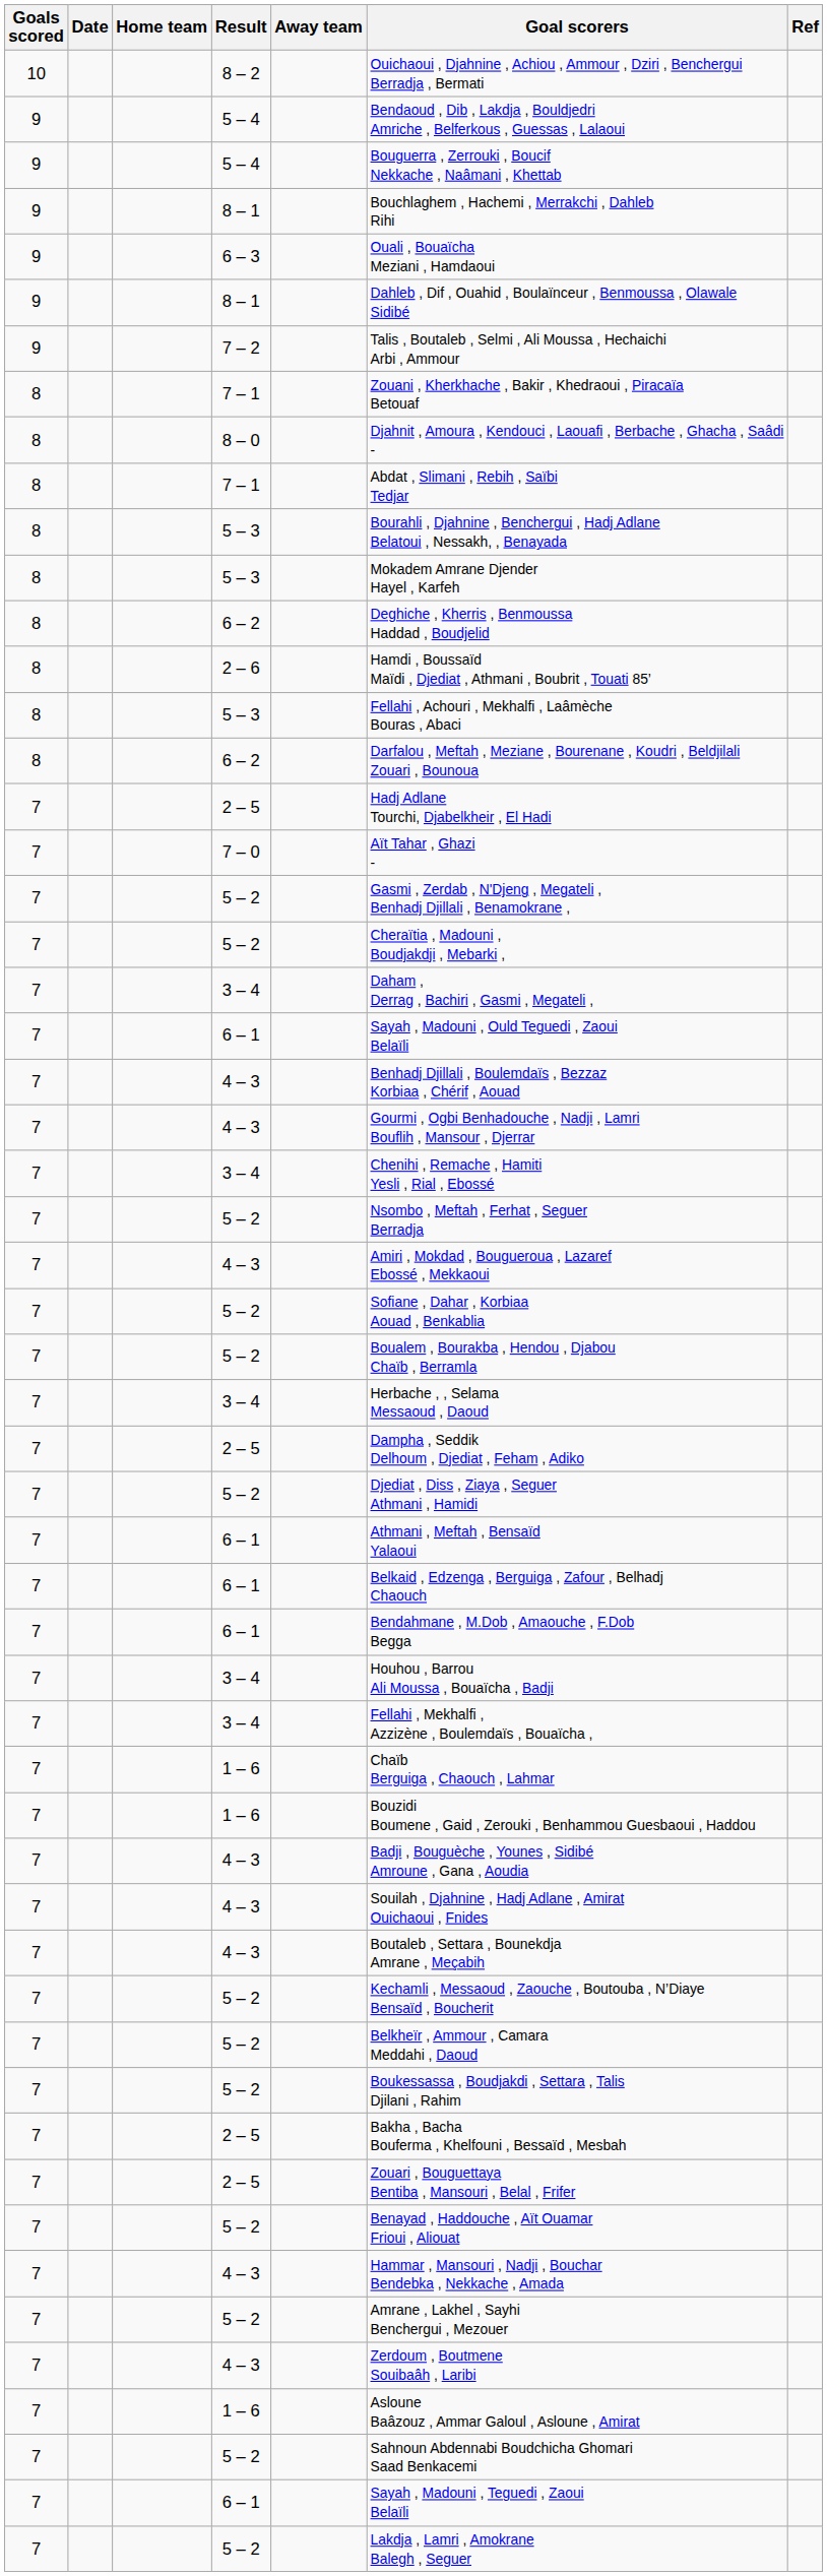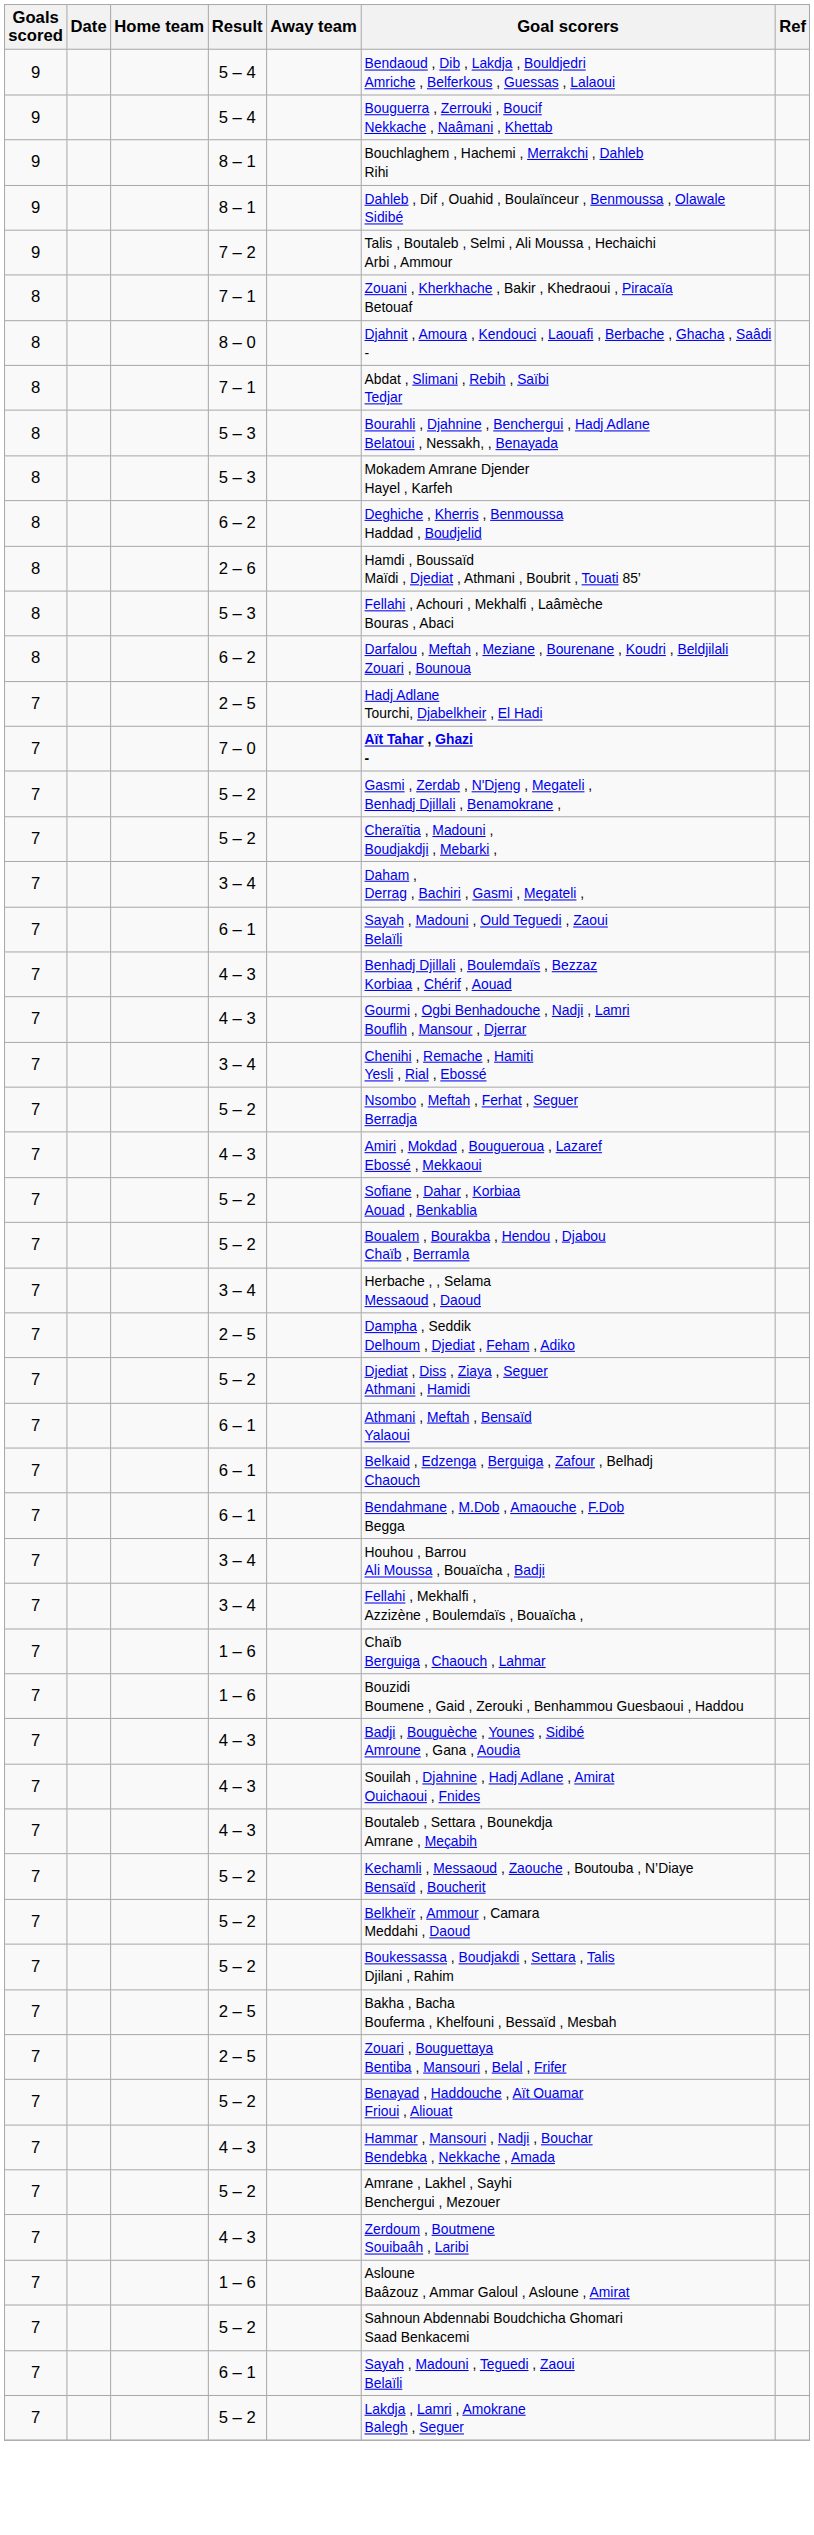- row: 10 | 8 – 2 | Ouichaoui , Djahnine , Achiou , Ammour , Dziri , Benchergui Berradja , Bermati
- row: 9 | 6 – 3 | Ouali , Bouaïcha Meziani , Hamdaoui
7 – 0 | Goal scorers: normal -> bold
